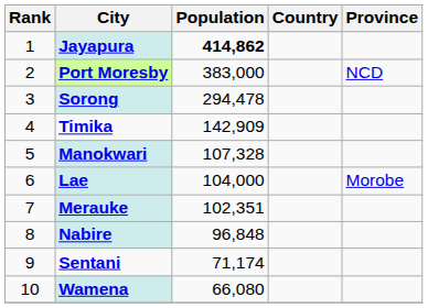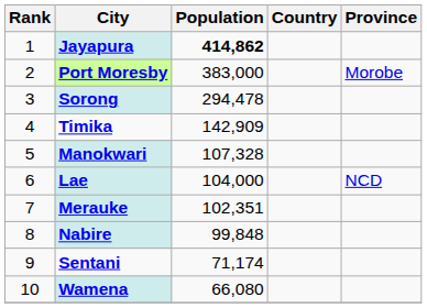Port Moresby | Province: NCD -> Morobe
Lae | Province: Morobe -> NCD
Nabire | Population: 96,848 -> 99,848
